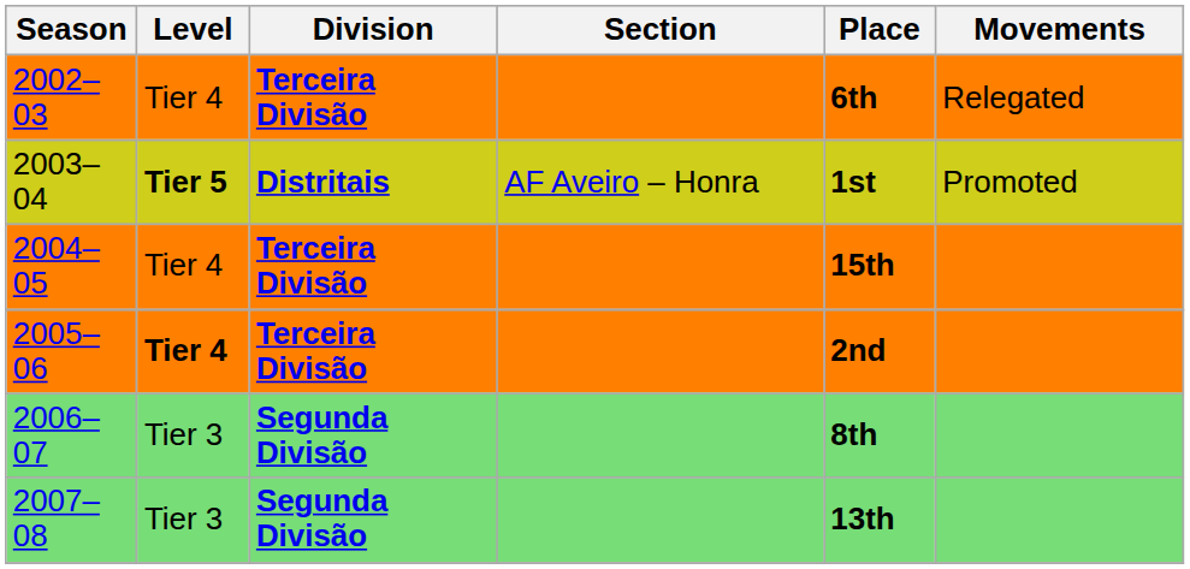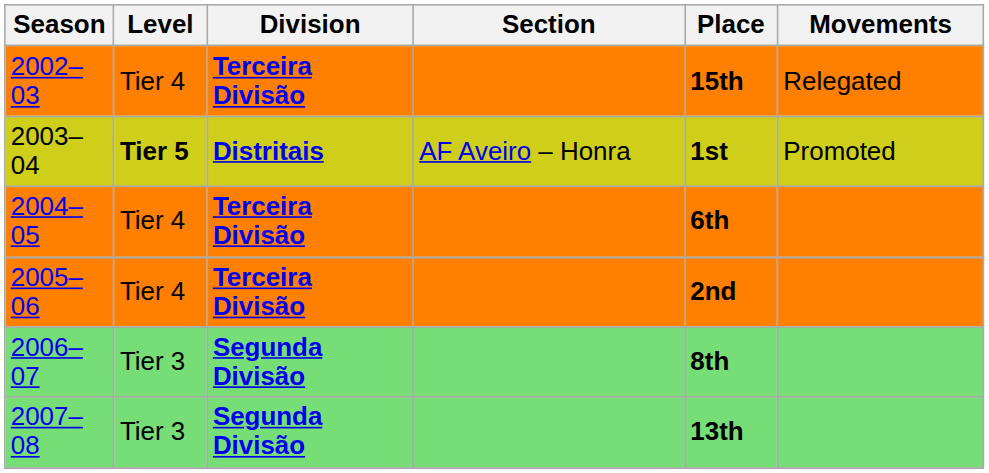2002–03 | Place: 6th -> 15th
2004–05 | Place: 15th -> 6th
2005–06 | Level: bold -> normal
